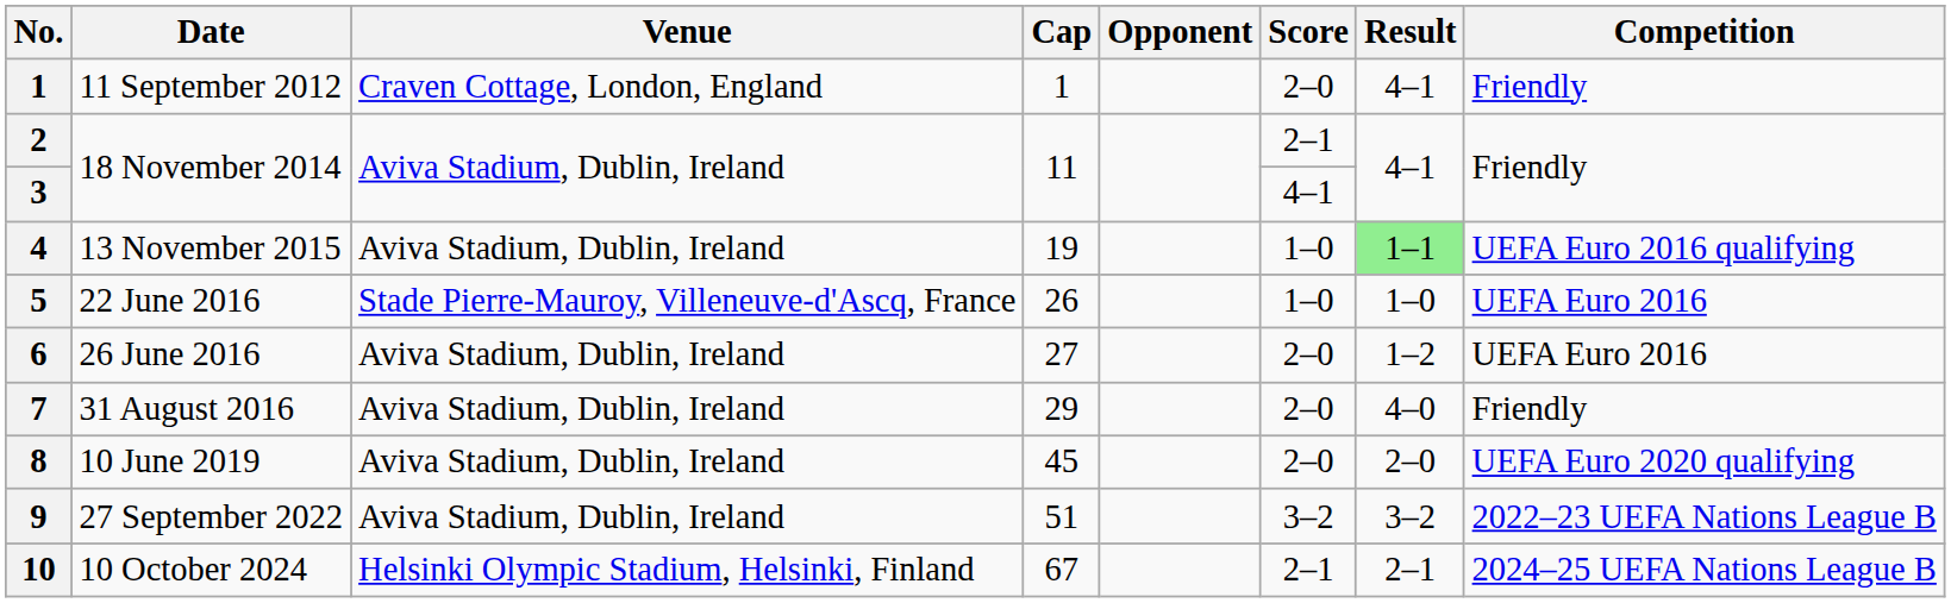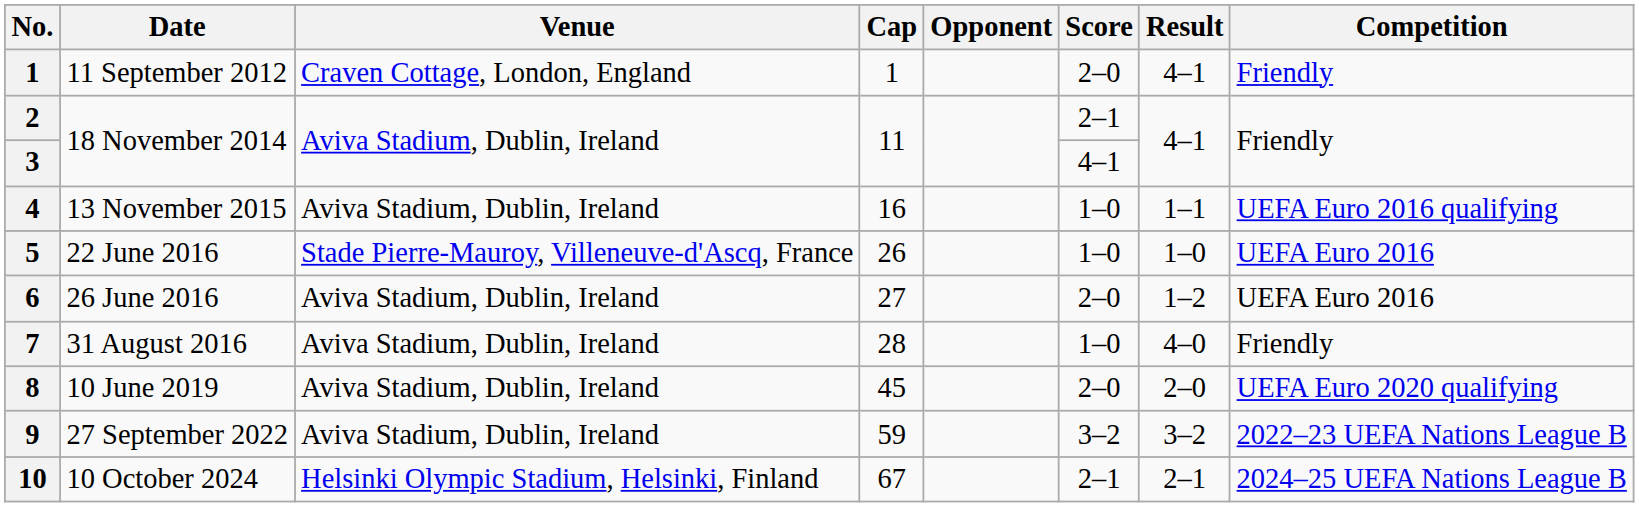13 November 2015 | Cap: 19 -> 16
13 November 2015 | Result: lightgreen background -> no background
31 August 2016 | Cap: 29 -> 28
31 August 2016 | Score: 2–0 -> 1–0
27 September 2022 | Cap: 51 -> 59
